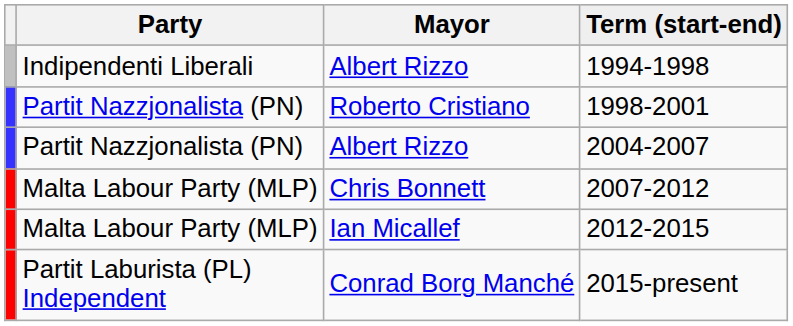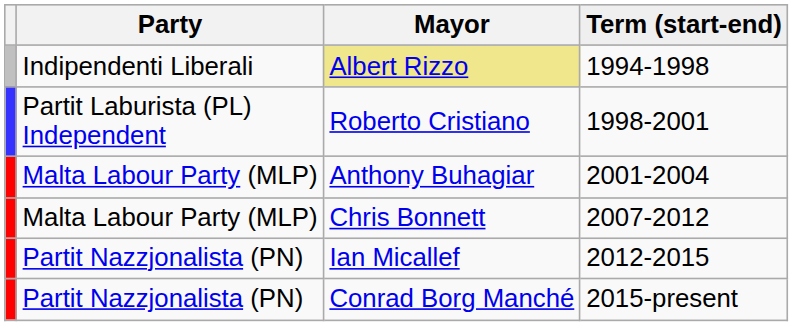1994-1998 | Mayor: no background -> khaki background
1998-2001 | Party: Partit Nazzjonalista (PN) -> Partit Laburista (PL) Independent
+ row: Malta Labour Party (MLP) | Anthony Buhagiar | 2001-2004
- row: Partit Nazzjonalista (PN) | Albert Rizzo | 2004-2007
2012-2015 | Party: Malta Labour Party (MLP) -> Partit Nazzjonalista (PN)
2015-present | Party: Partit Laburista (PL) Independent -> Partit Nazzjonalista (PN)
